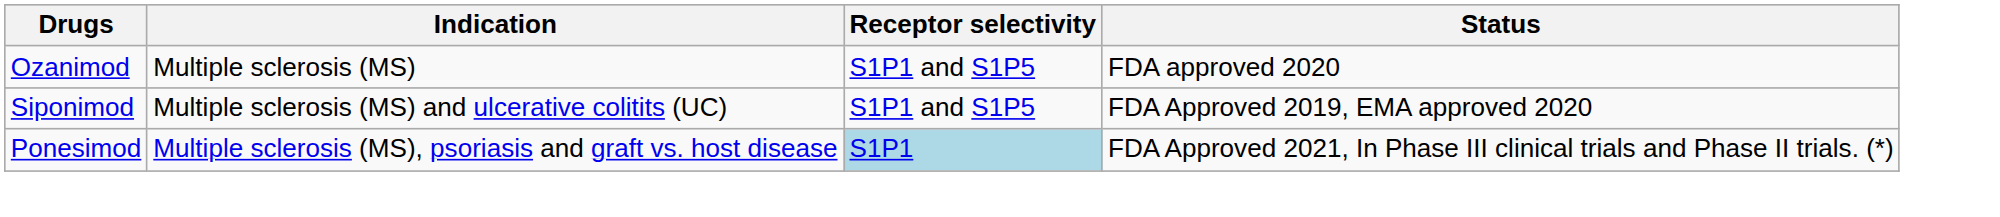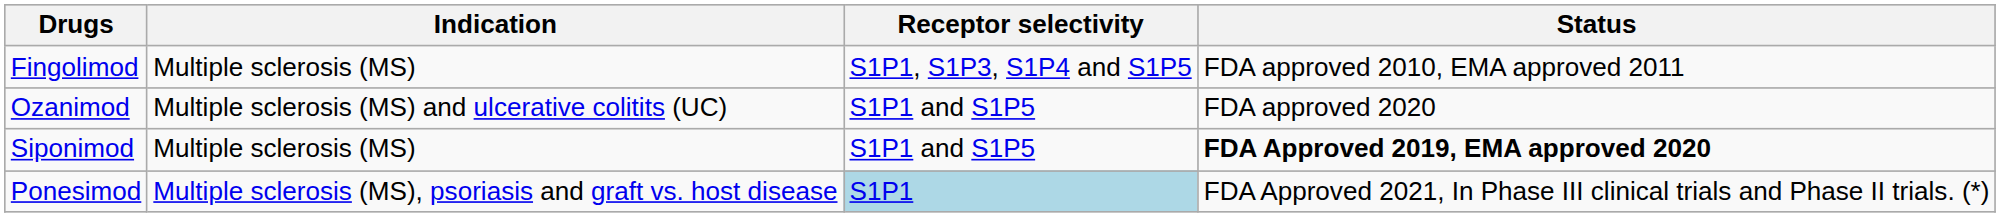+ row: Fingolimod | Multiple sclerosis (MS) | S1P1, S1P3, S1P4 and S1P5 | FDA approved 2010, EMA approved 2011
Ozanimod | Indication: Multiple sclerosis (MS) -> Multiple sclerosis (MS) and ulcerative colitits (UC)
Siponimod | Indication: Multiple sclerosis (MS) and ulcerative colitits (UC) -> Multiple sclerosis (MS)
Siponimod | Status: normal -> bold
